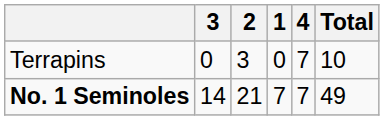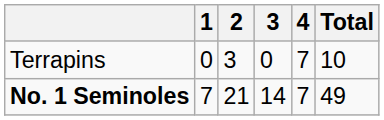columns swapped: 1 <-> 3
